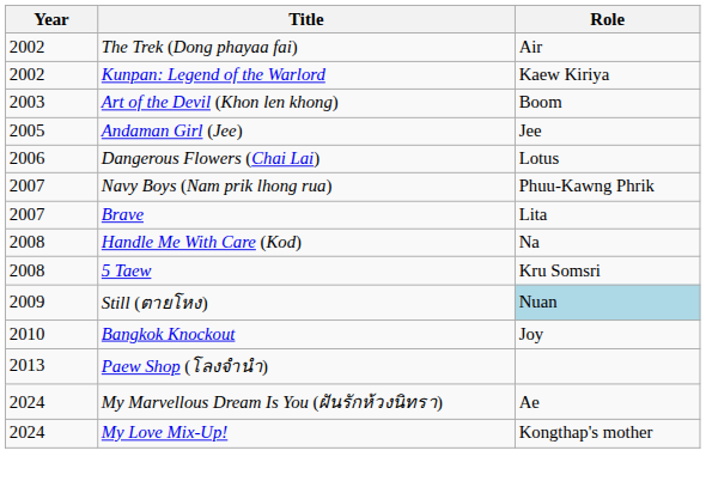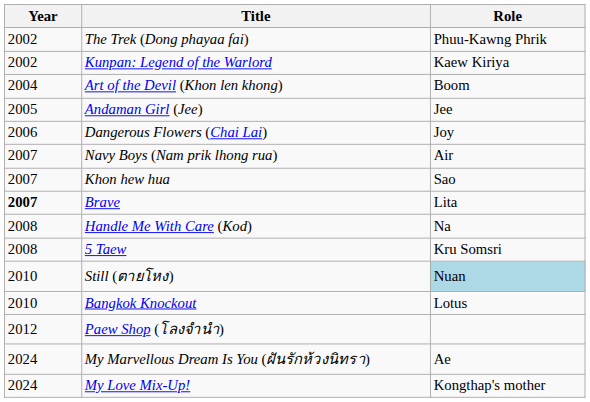The Trek (Dong phayaa fai) | Role: Air -> Phuu-Kawng Phrik
Art of the Devil (Khon len khong) | Year: 2003 -> 2004
Dangerous Flowers (Chai Lai) | Role: Lotus -> Joy
Navy Boys (Nam prik lhong rua) | Role: Phuu-Kawng Phrik -> Air
+ row: 2007 | Khon hew hua | Sao
Brave | Year: normal -> bold
Still (ตายโหง) | Year: 2009 -> 2010
Bangkok Knockout | Role: Joy -> Lotus
Paew Shop (โลงจำนำ) | Year: 2013 -> 2012
